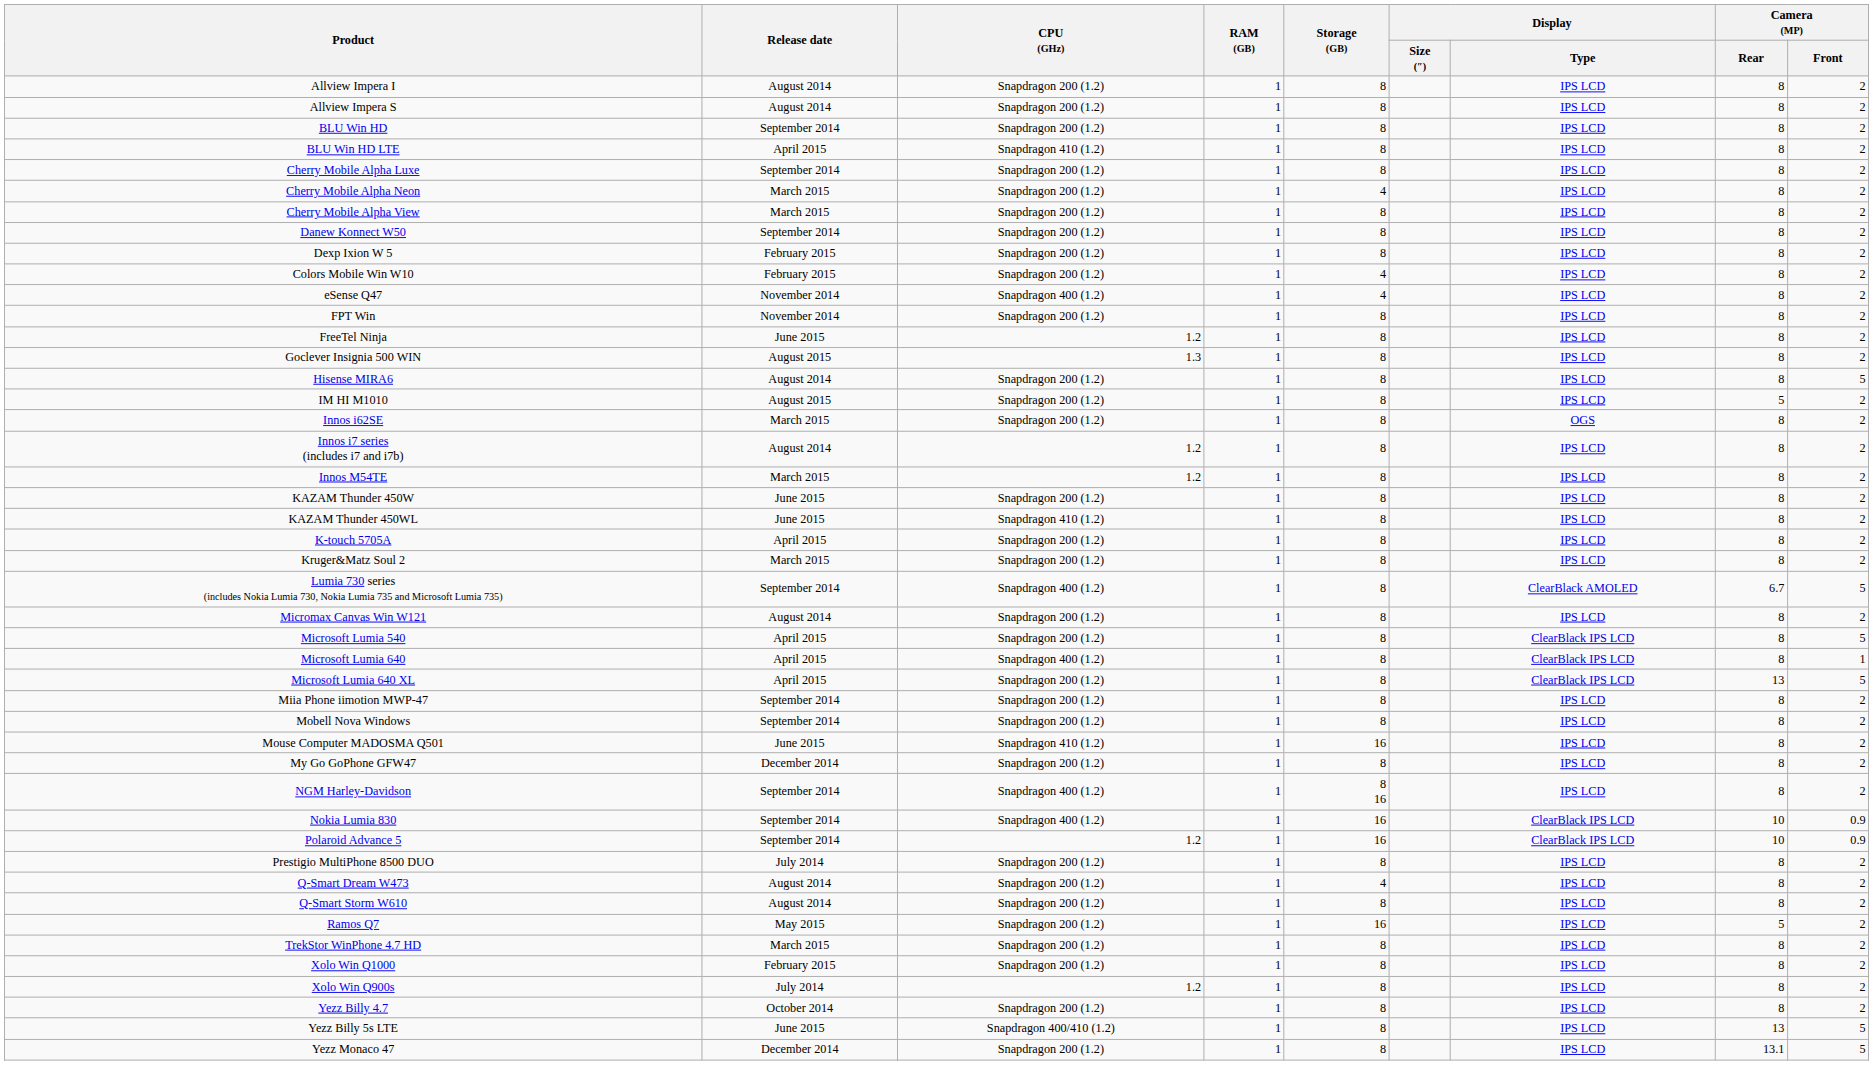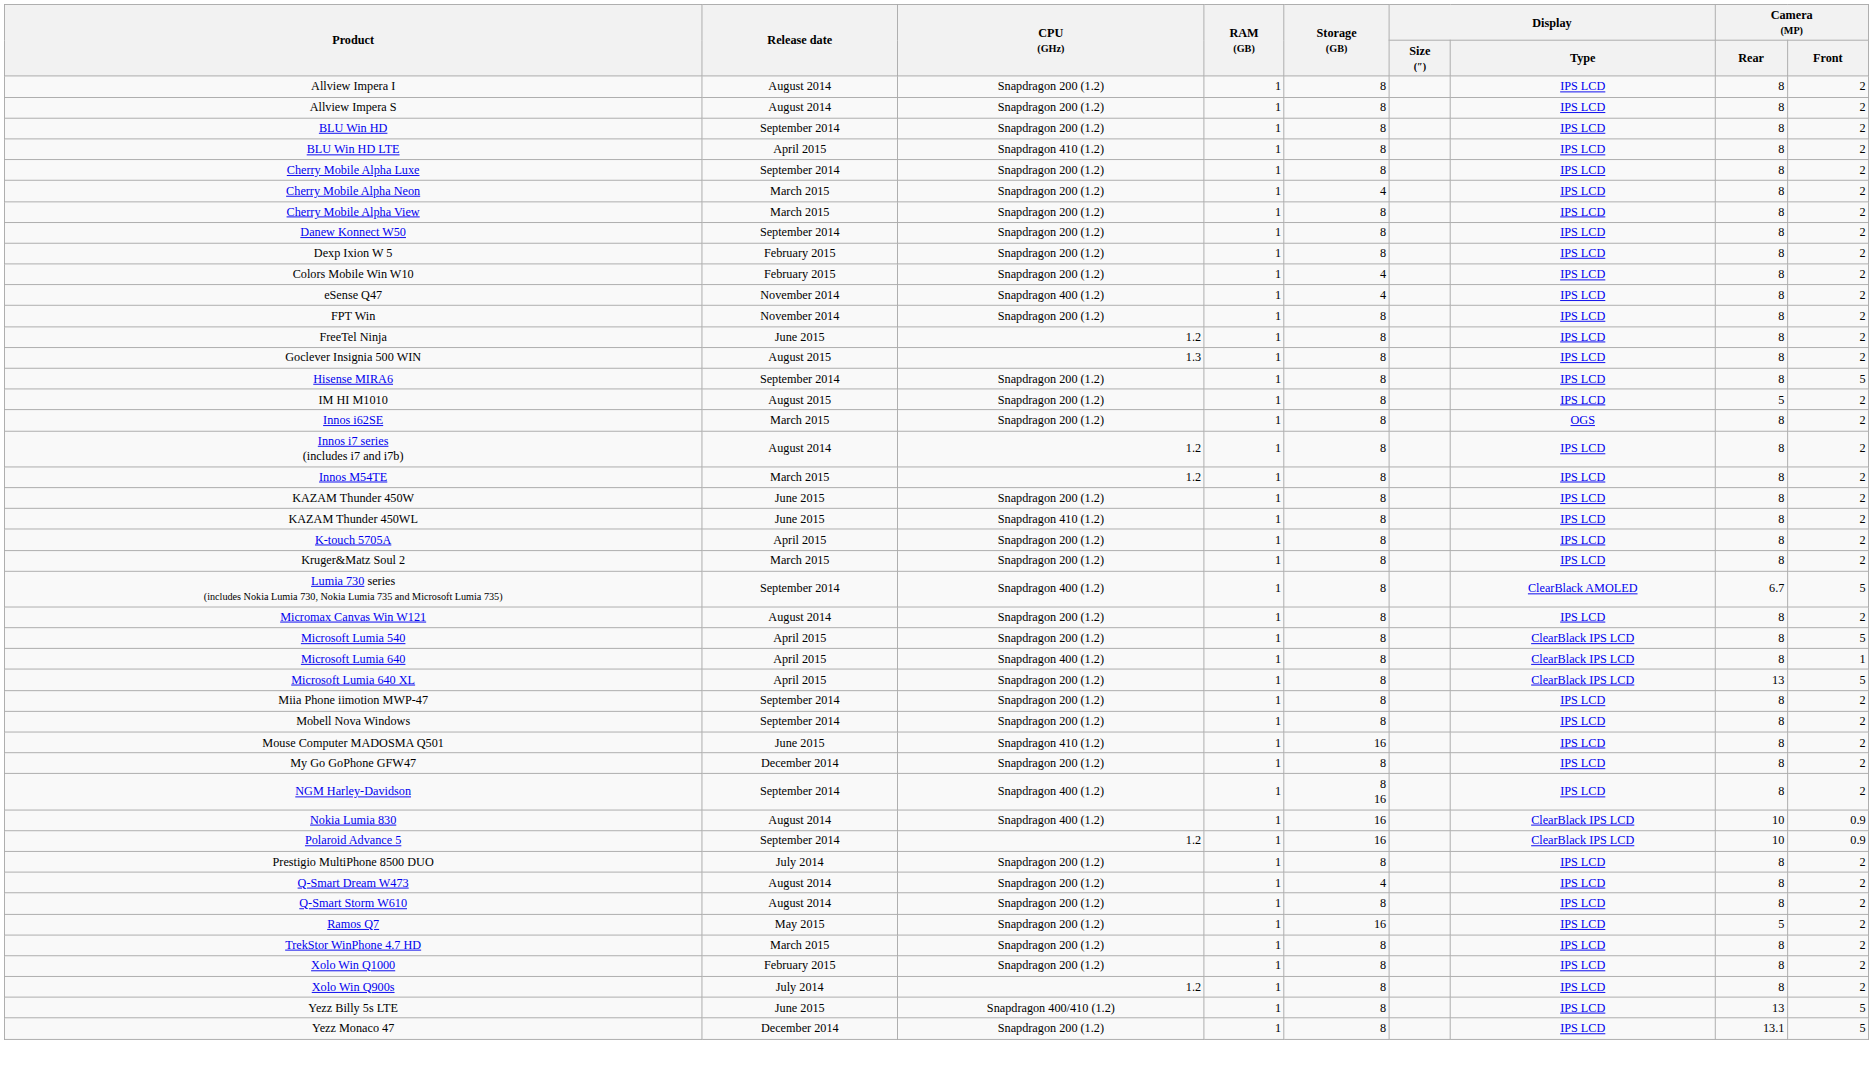Hisense MIRA6 | Release date: August 2014 -> September 2014
Nokia Lumia 830 | Release date: September 2014 -> August 2014
- row: Yezz Billy 4.7 | October 2014 | Snapdragon 200 (1.2) | 1 | 8 | IPS LCD | 8 | 2
